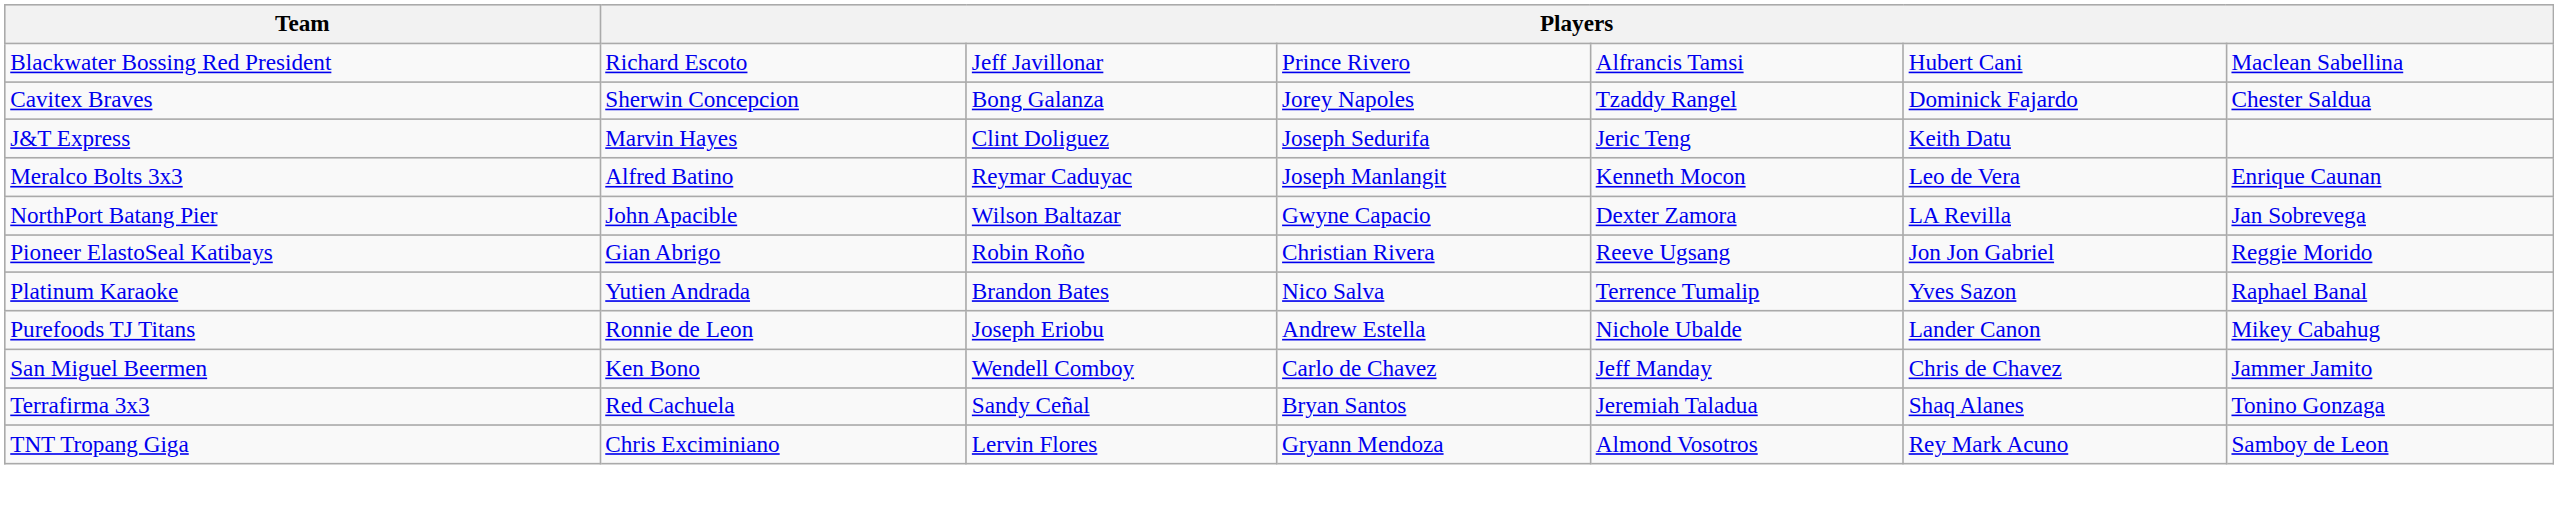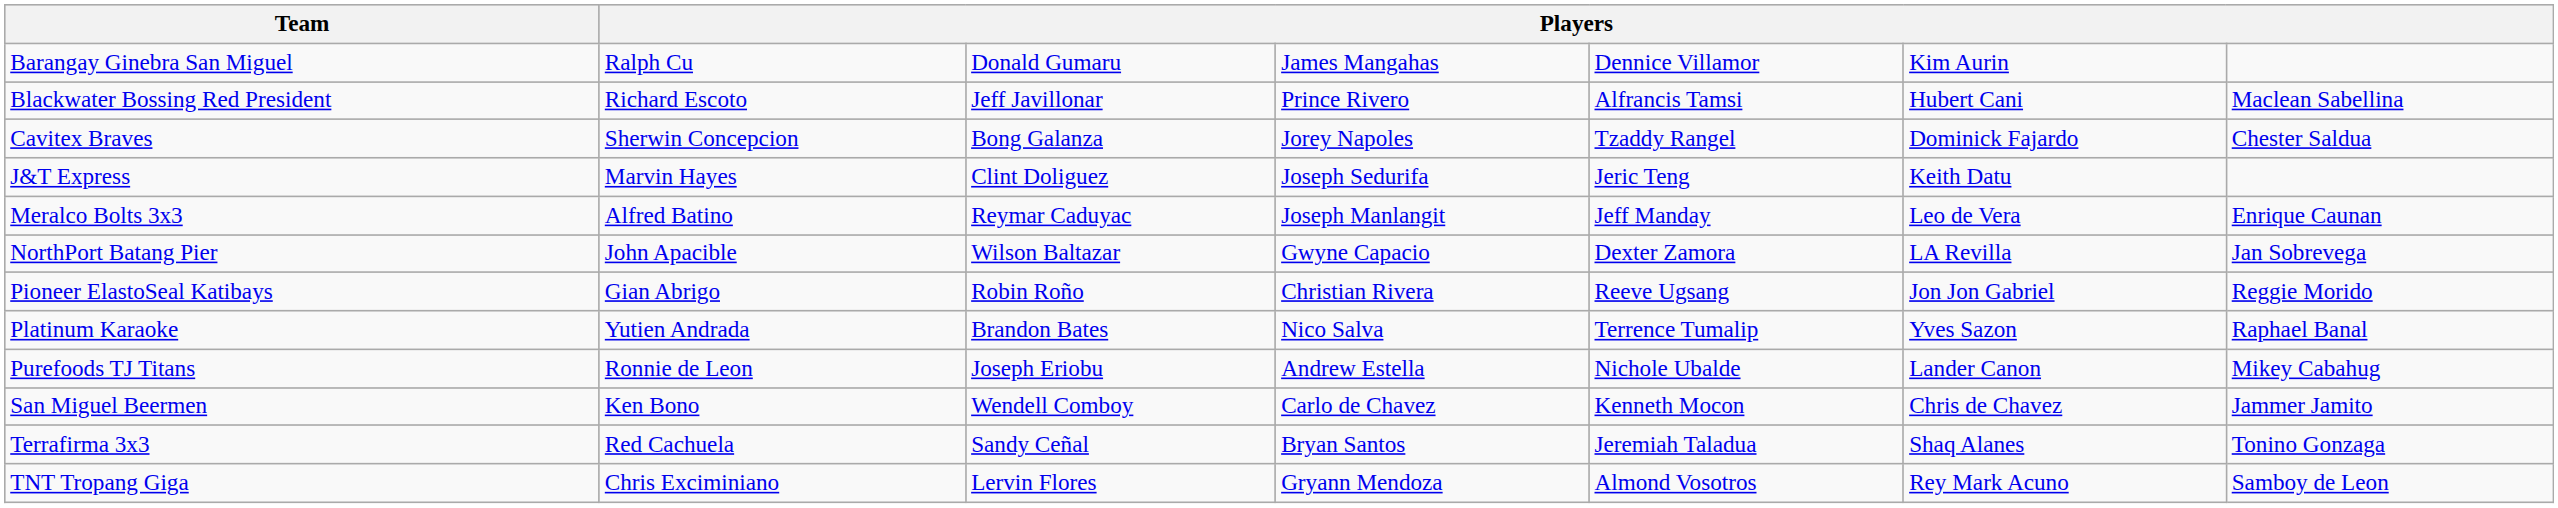+ row: Barangay Ginebra San Miguel | Ralph Cu | Donald Gumaru | James Mangahas | Dennice Villamor | Kim Aurin
Meralco Bolts 3x3 | column 5: Kenneth Mocon -> Jeff Manday
San Miguel Beermen | column 5: Jeff Manday -> Kenneth Mocon
